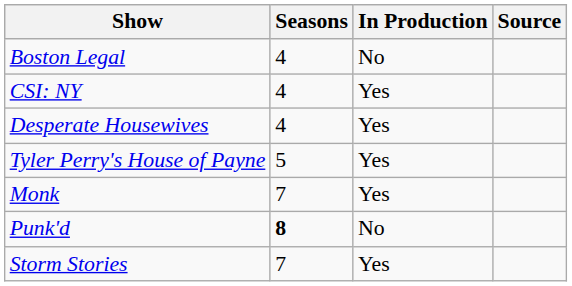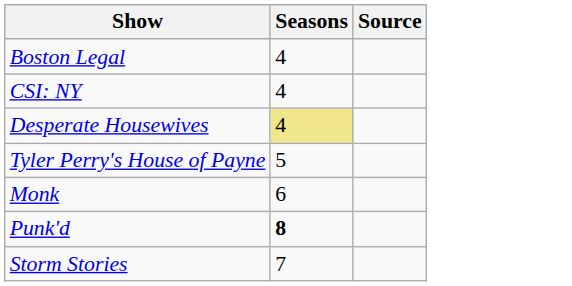- column: In Production | No | Yes | Yes | Yes | Yes | No | Yes
Desperate Housewives | Seasons: no background -> khaki background
Monk | Seasons: 7 -> 6
